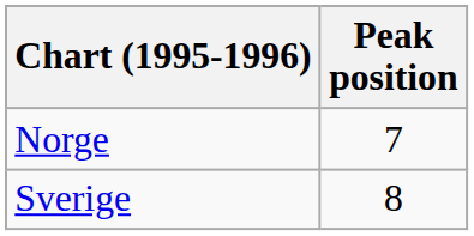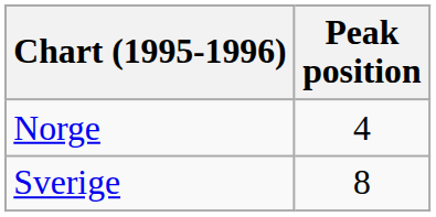Norge | Peak position: 7 -> 4
